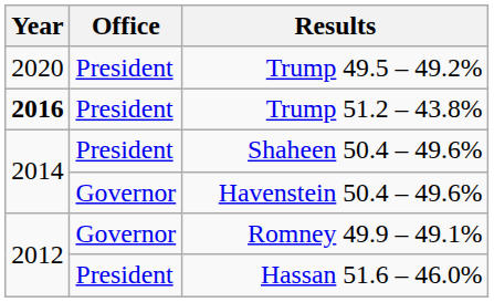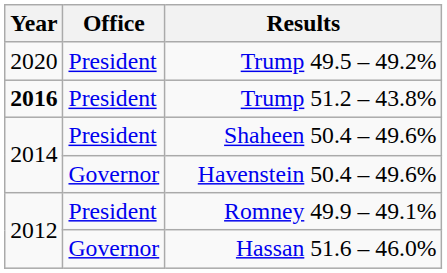Romney 49.9 – 49.1% | Office: Governor -> President
Hassan 51.6 – 46.0% | Office: President -> Governor
